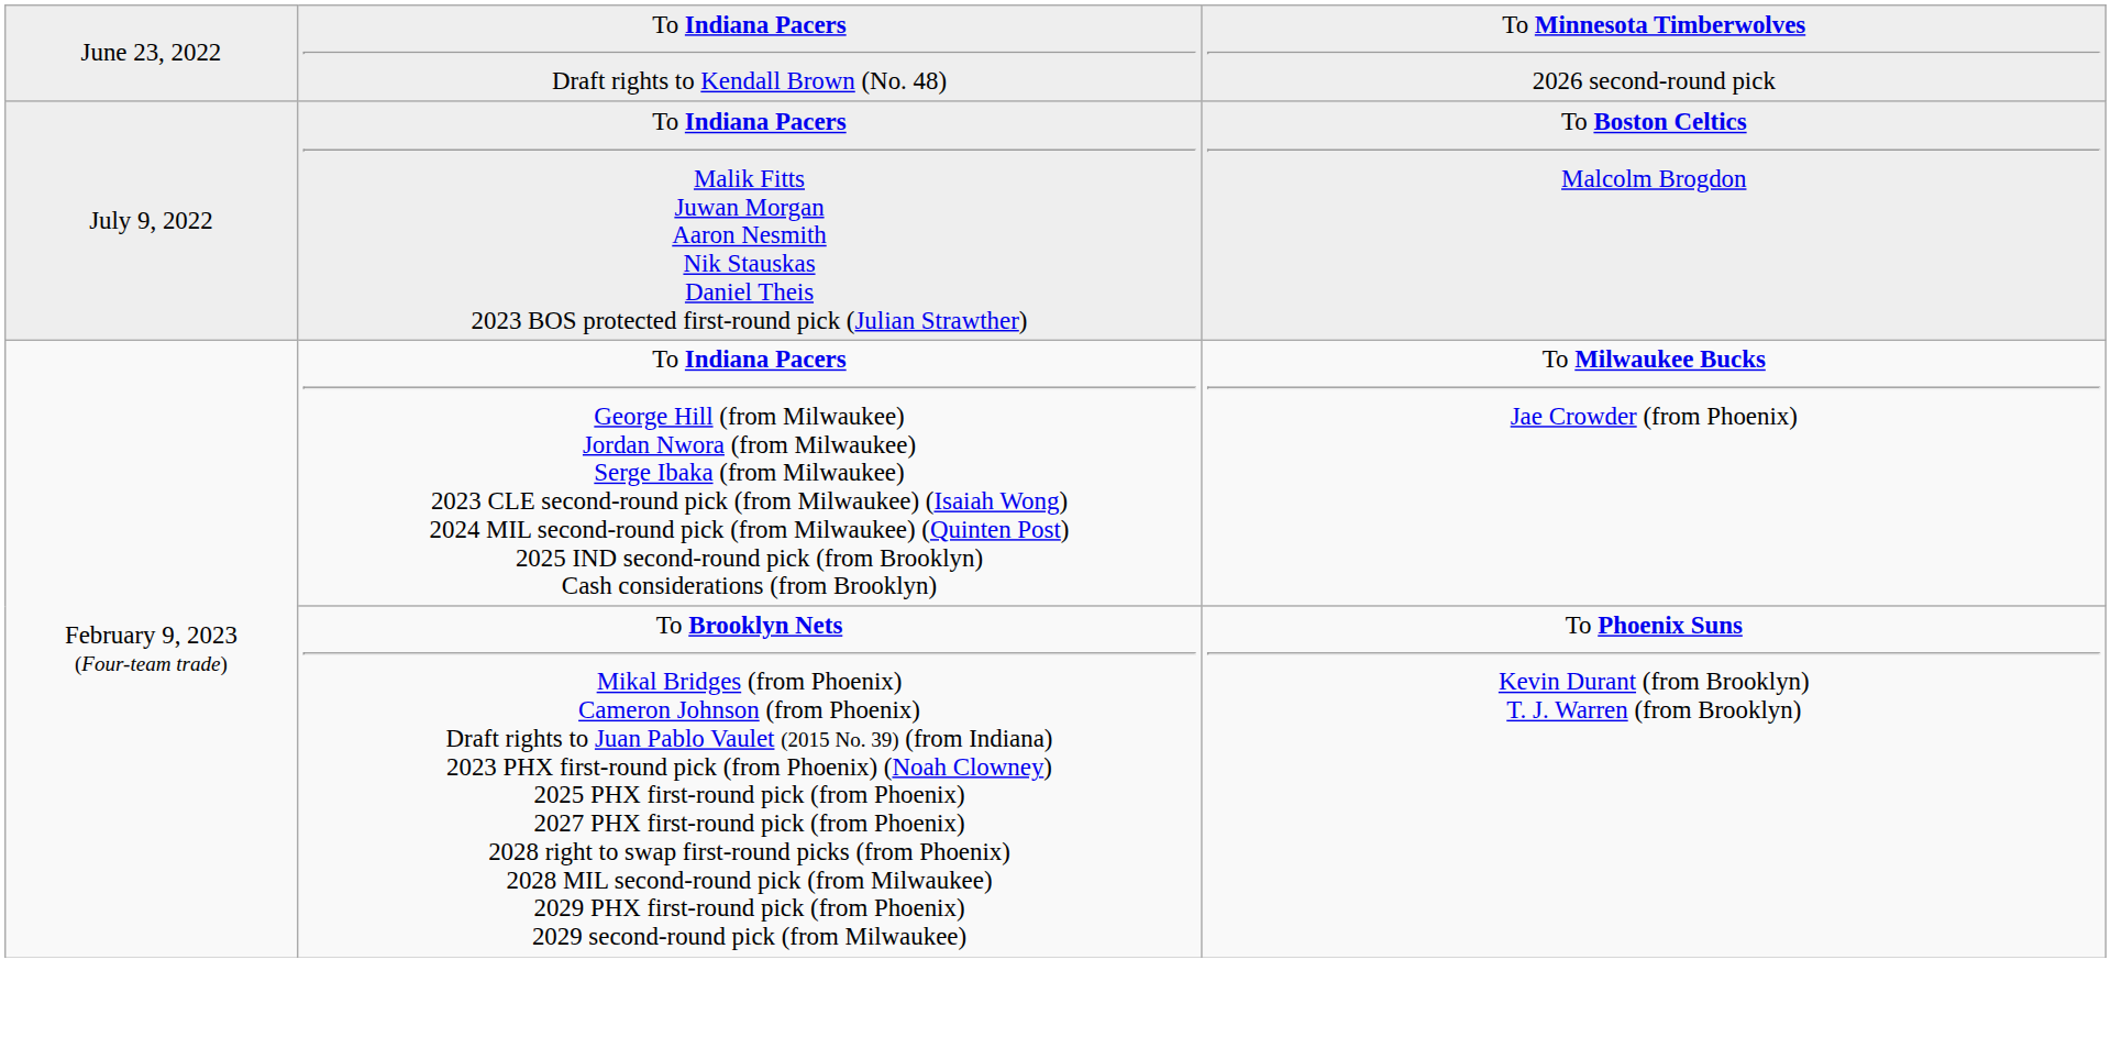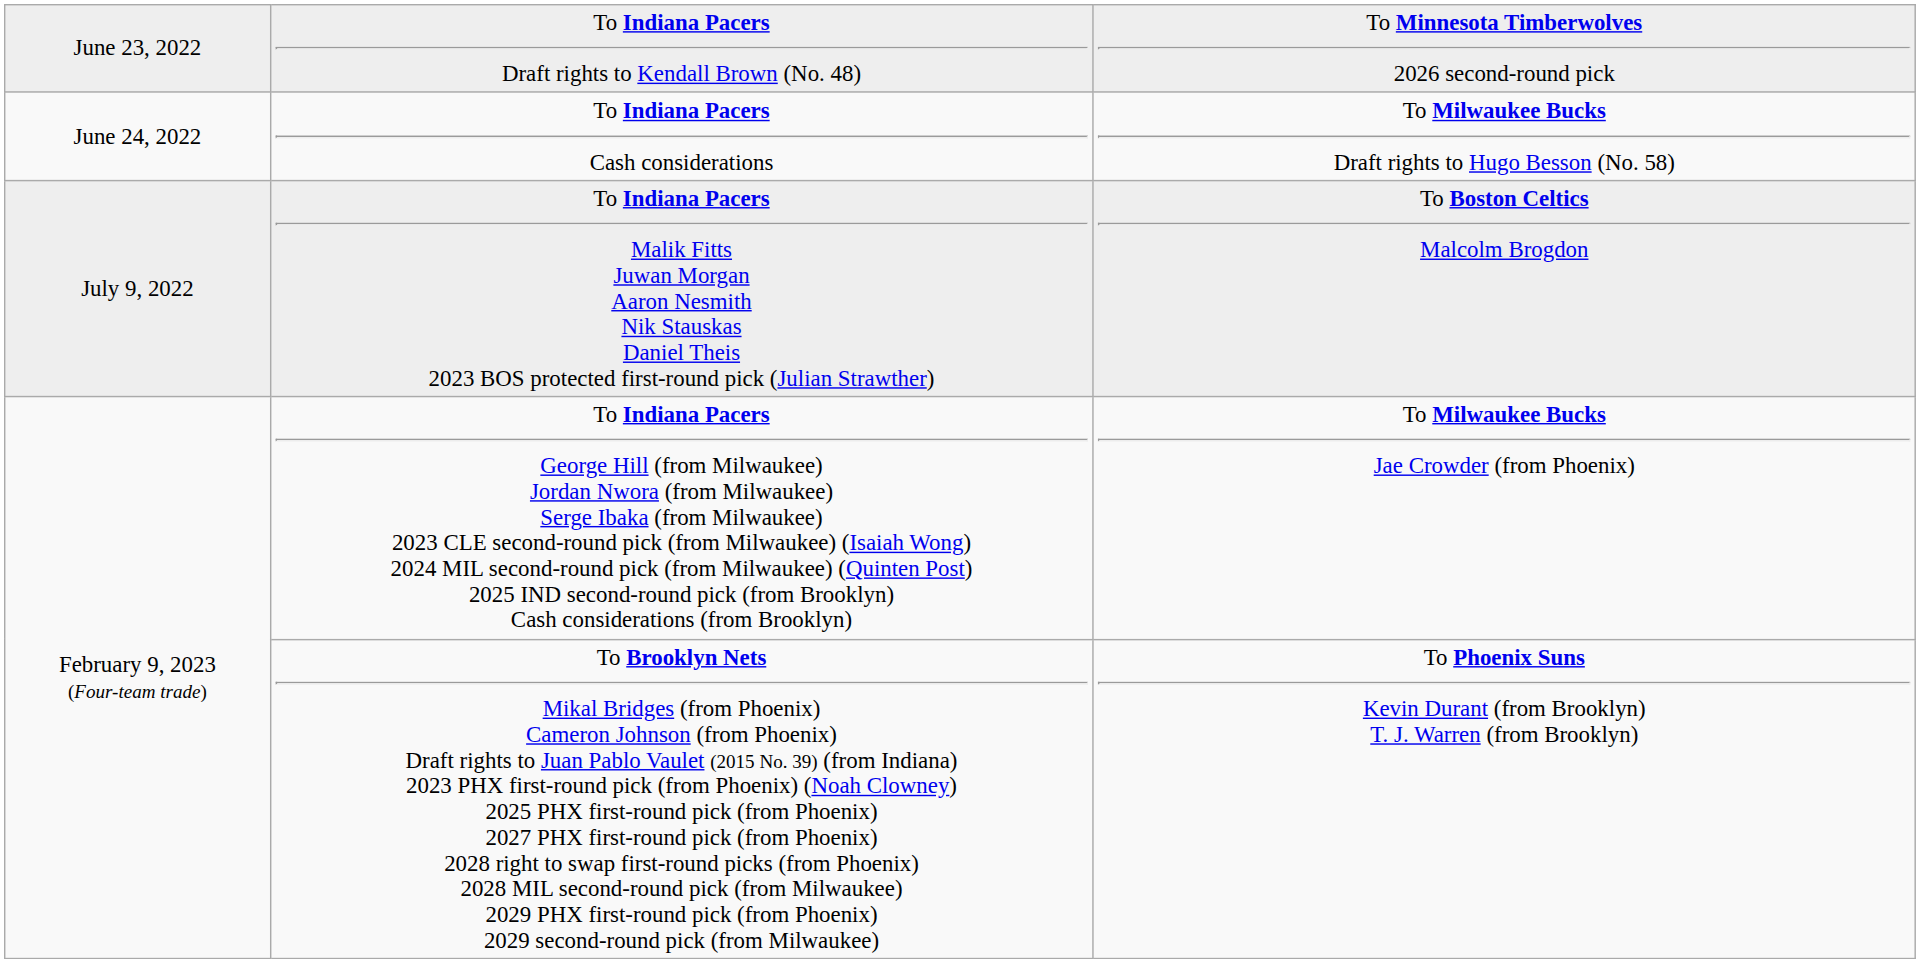+ row: June 24, 2022 | To Indiana Pacers Cash considerations | To Milwaukee Bucks Draft rights to Hugo Besson (No. 58)
